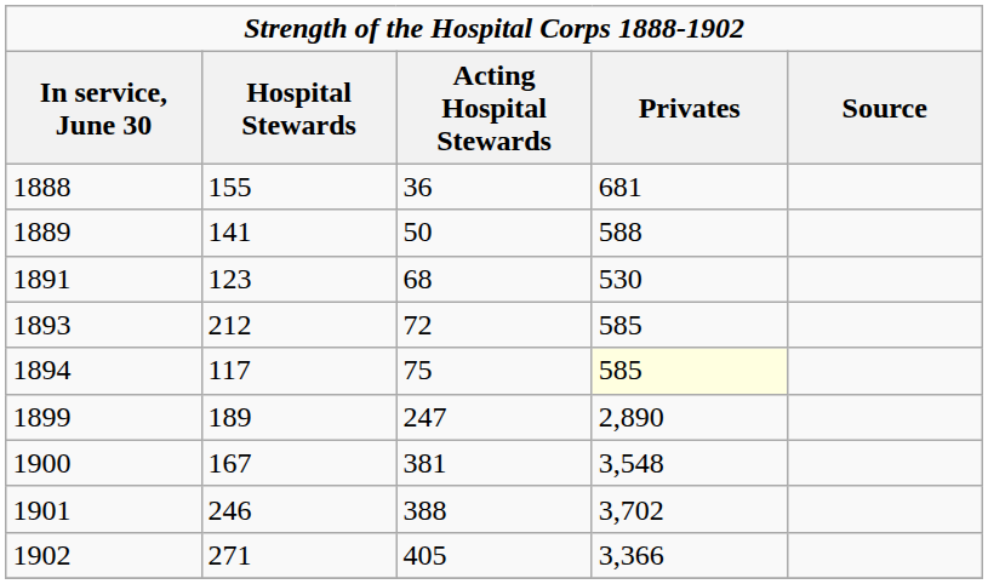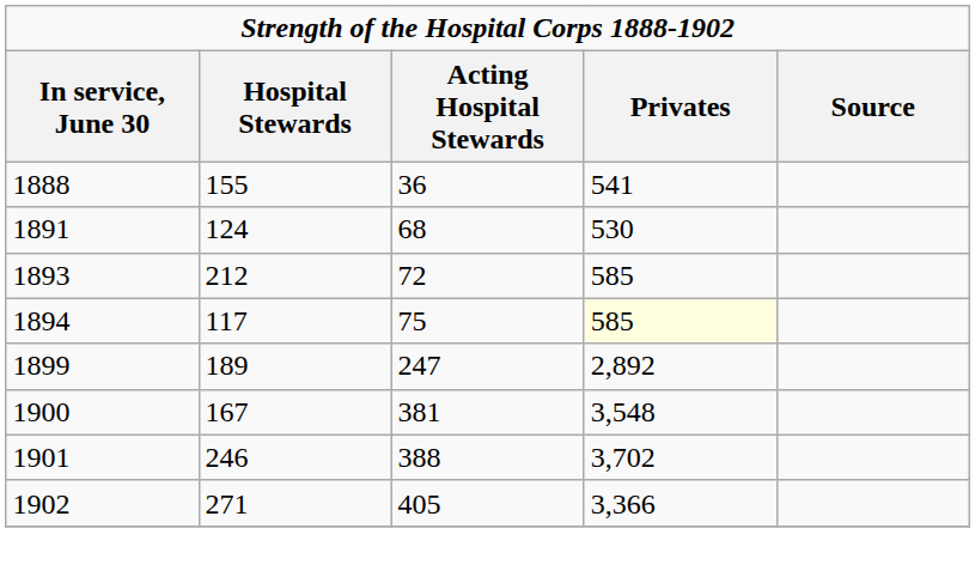1888 | Privates: 681 -> 541
- row: 1889 | 141 | 50 | 588
1891 | Hospital Stewards: 123 -> 124
1899 | Privates: 2,890 -> 2,892
